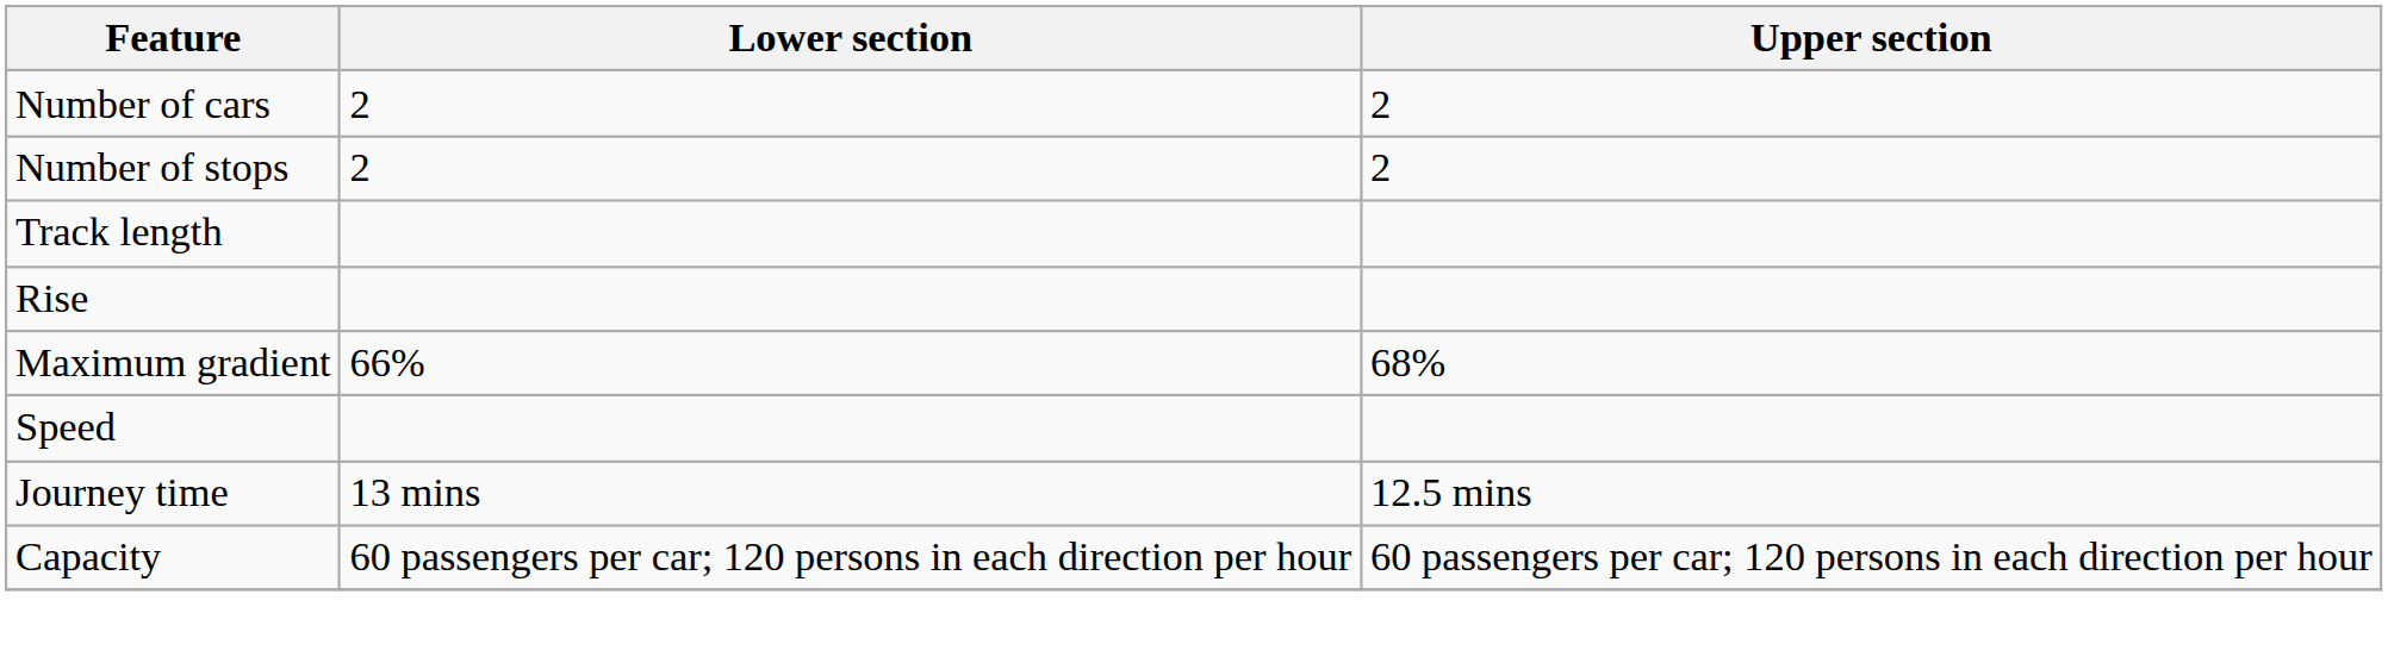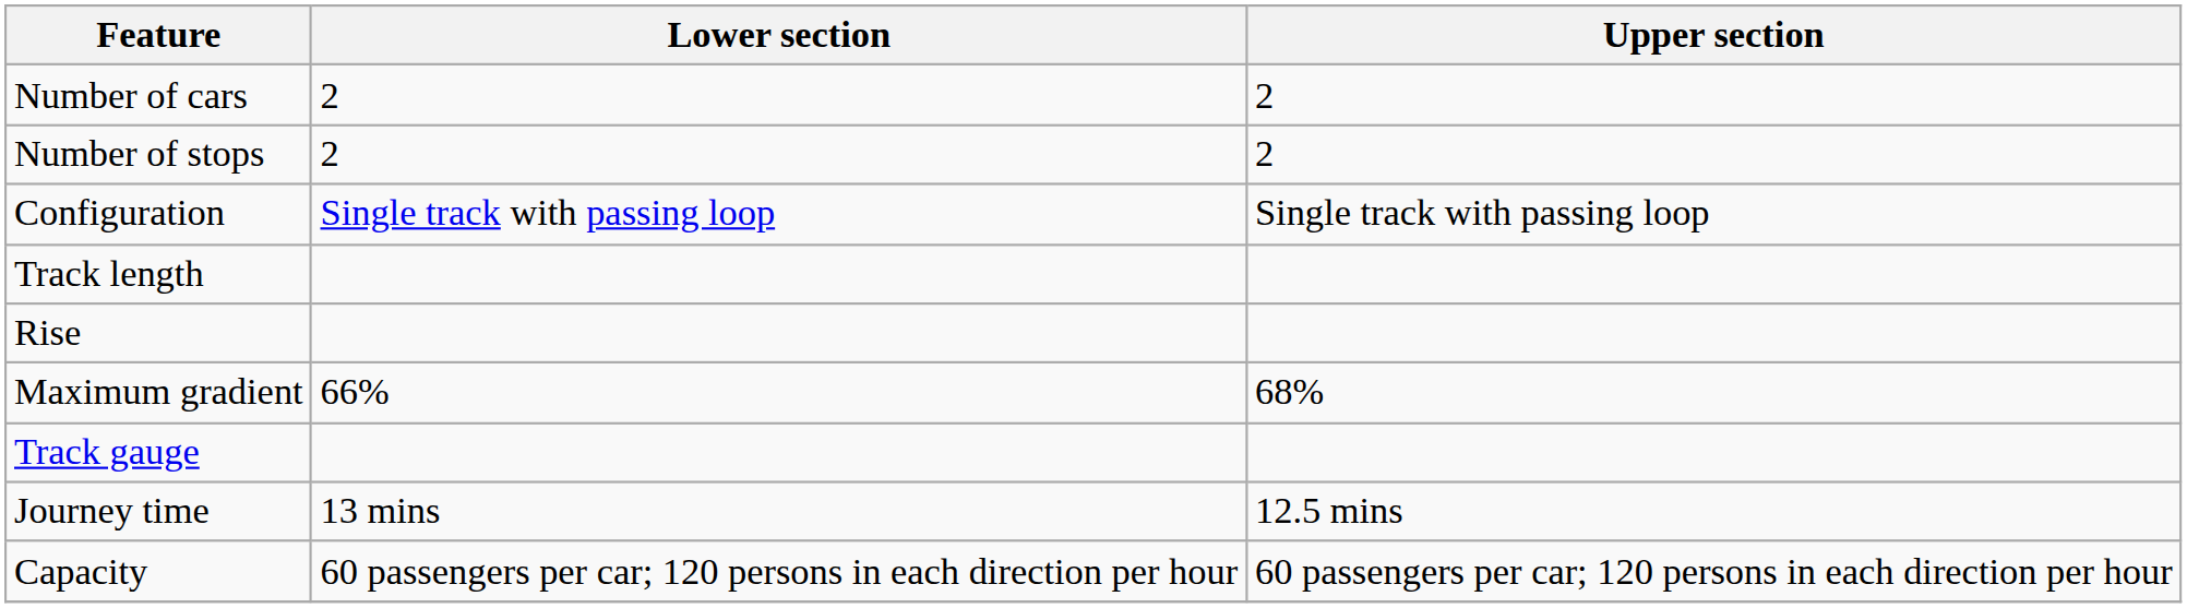+ row: Configuration | Single track with passing loop | Single track with passing loop
+ row: Track gauge
- row: Speed
